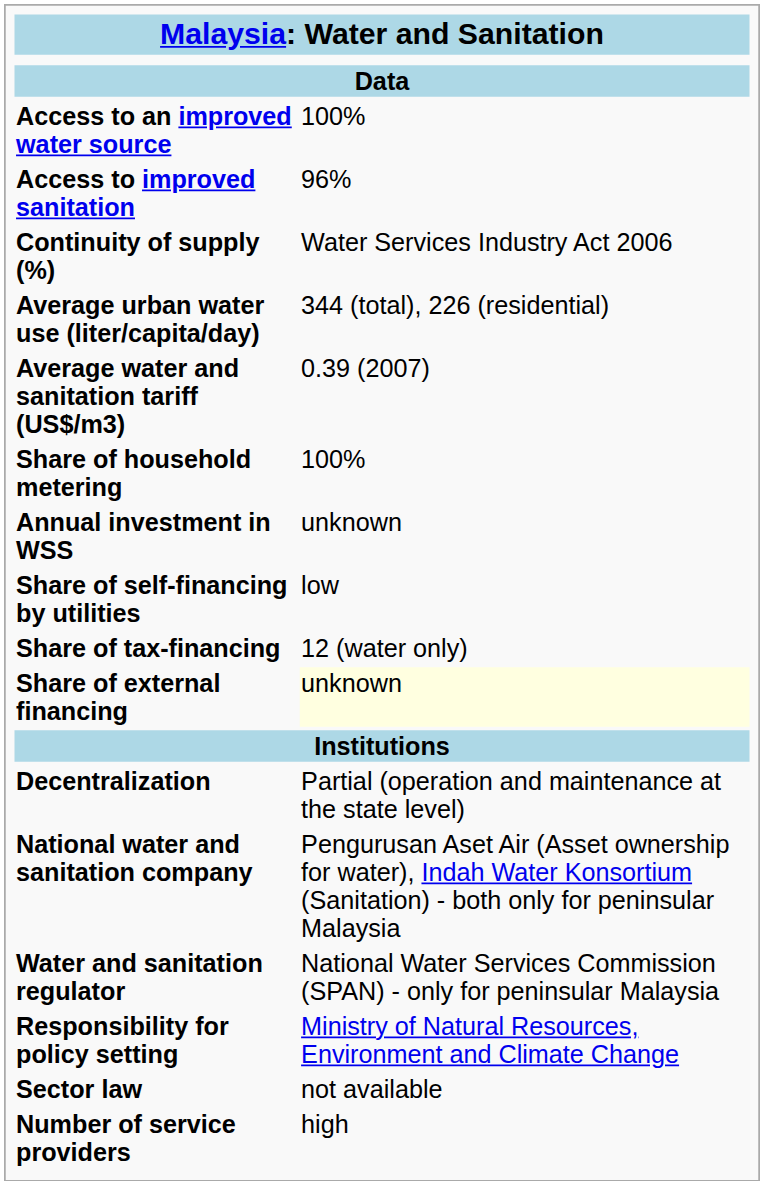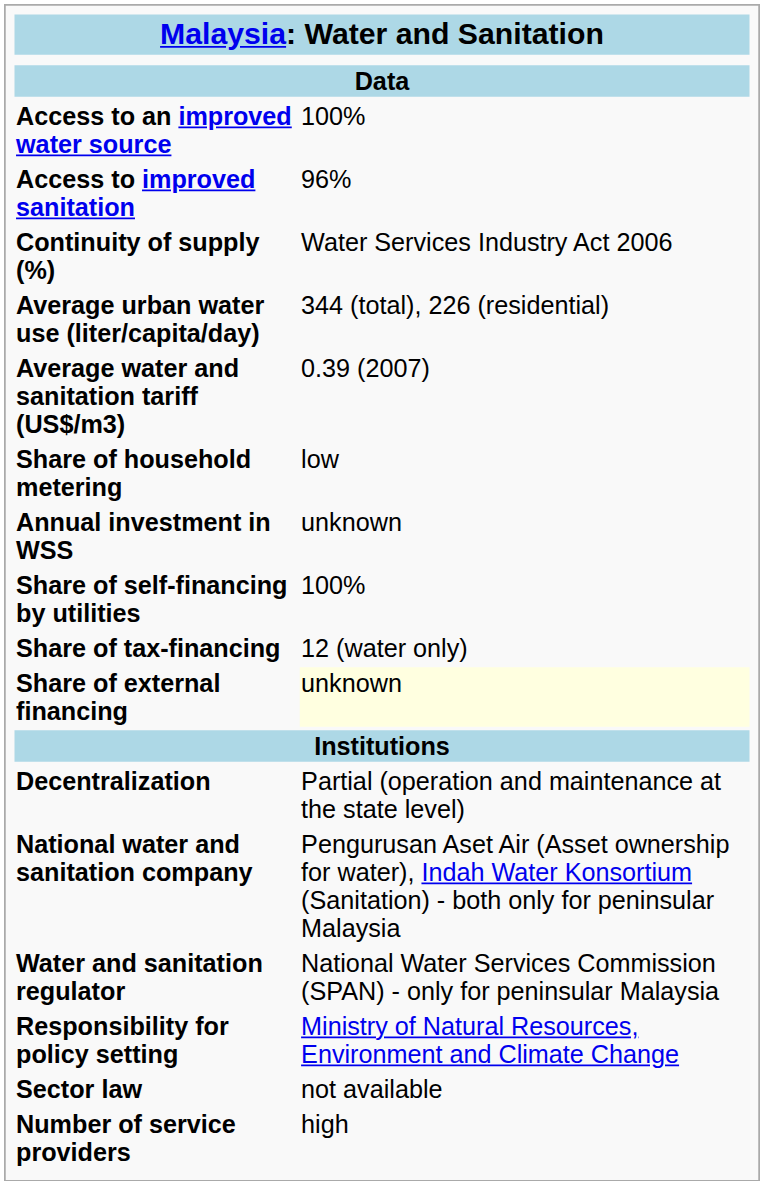Share of household metering | column 2: 100% -> low
Share of self-financing by utilities | column 2: low -> 100%
